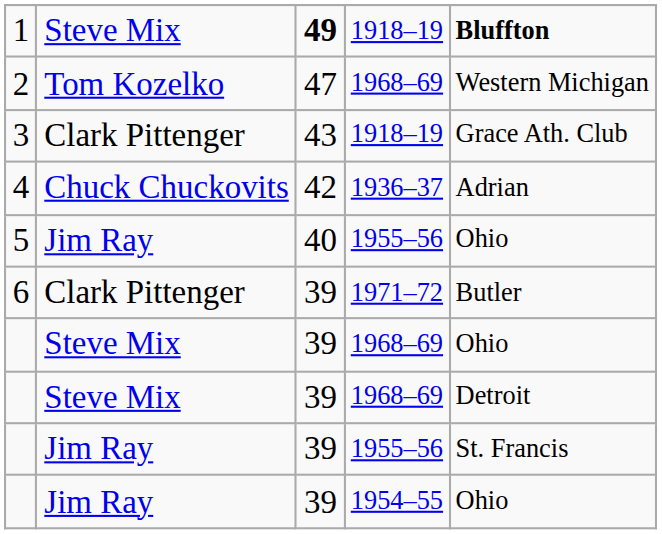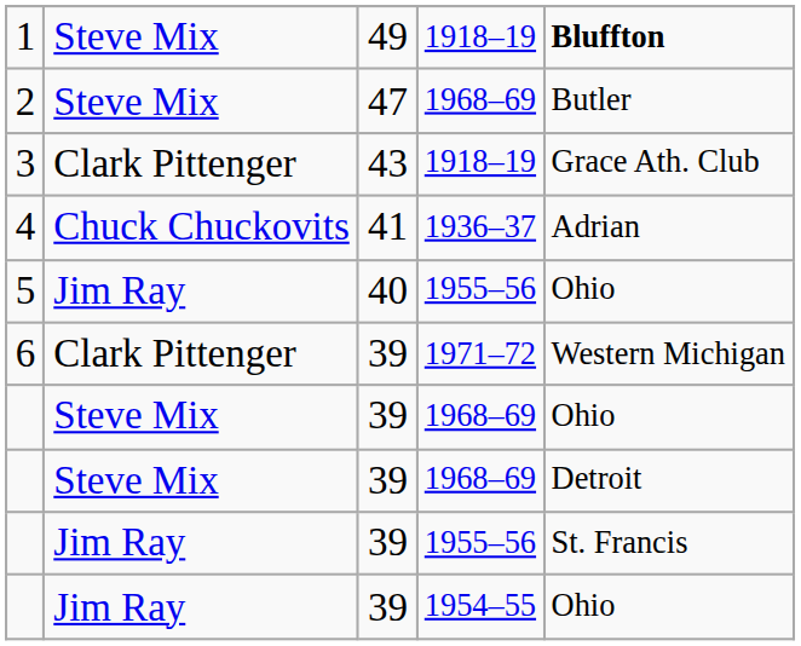1 | column 3: bold -> normal
2 | column 2: Tom Kozelko -> Steve Mix
2 | column 5: Western Michigan -> Butler
4 | column 3: 42 -> 41
6 | column 5: Butler -> Western Michigan
